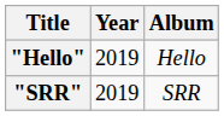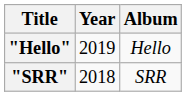"SRR" | Year: 2019 -> 2018
